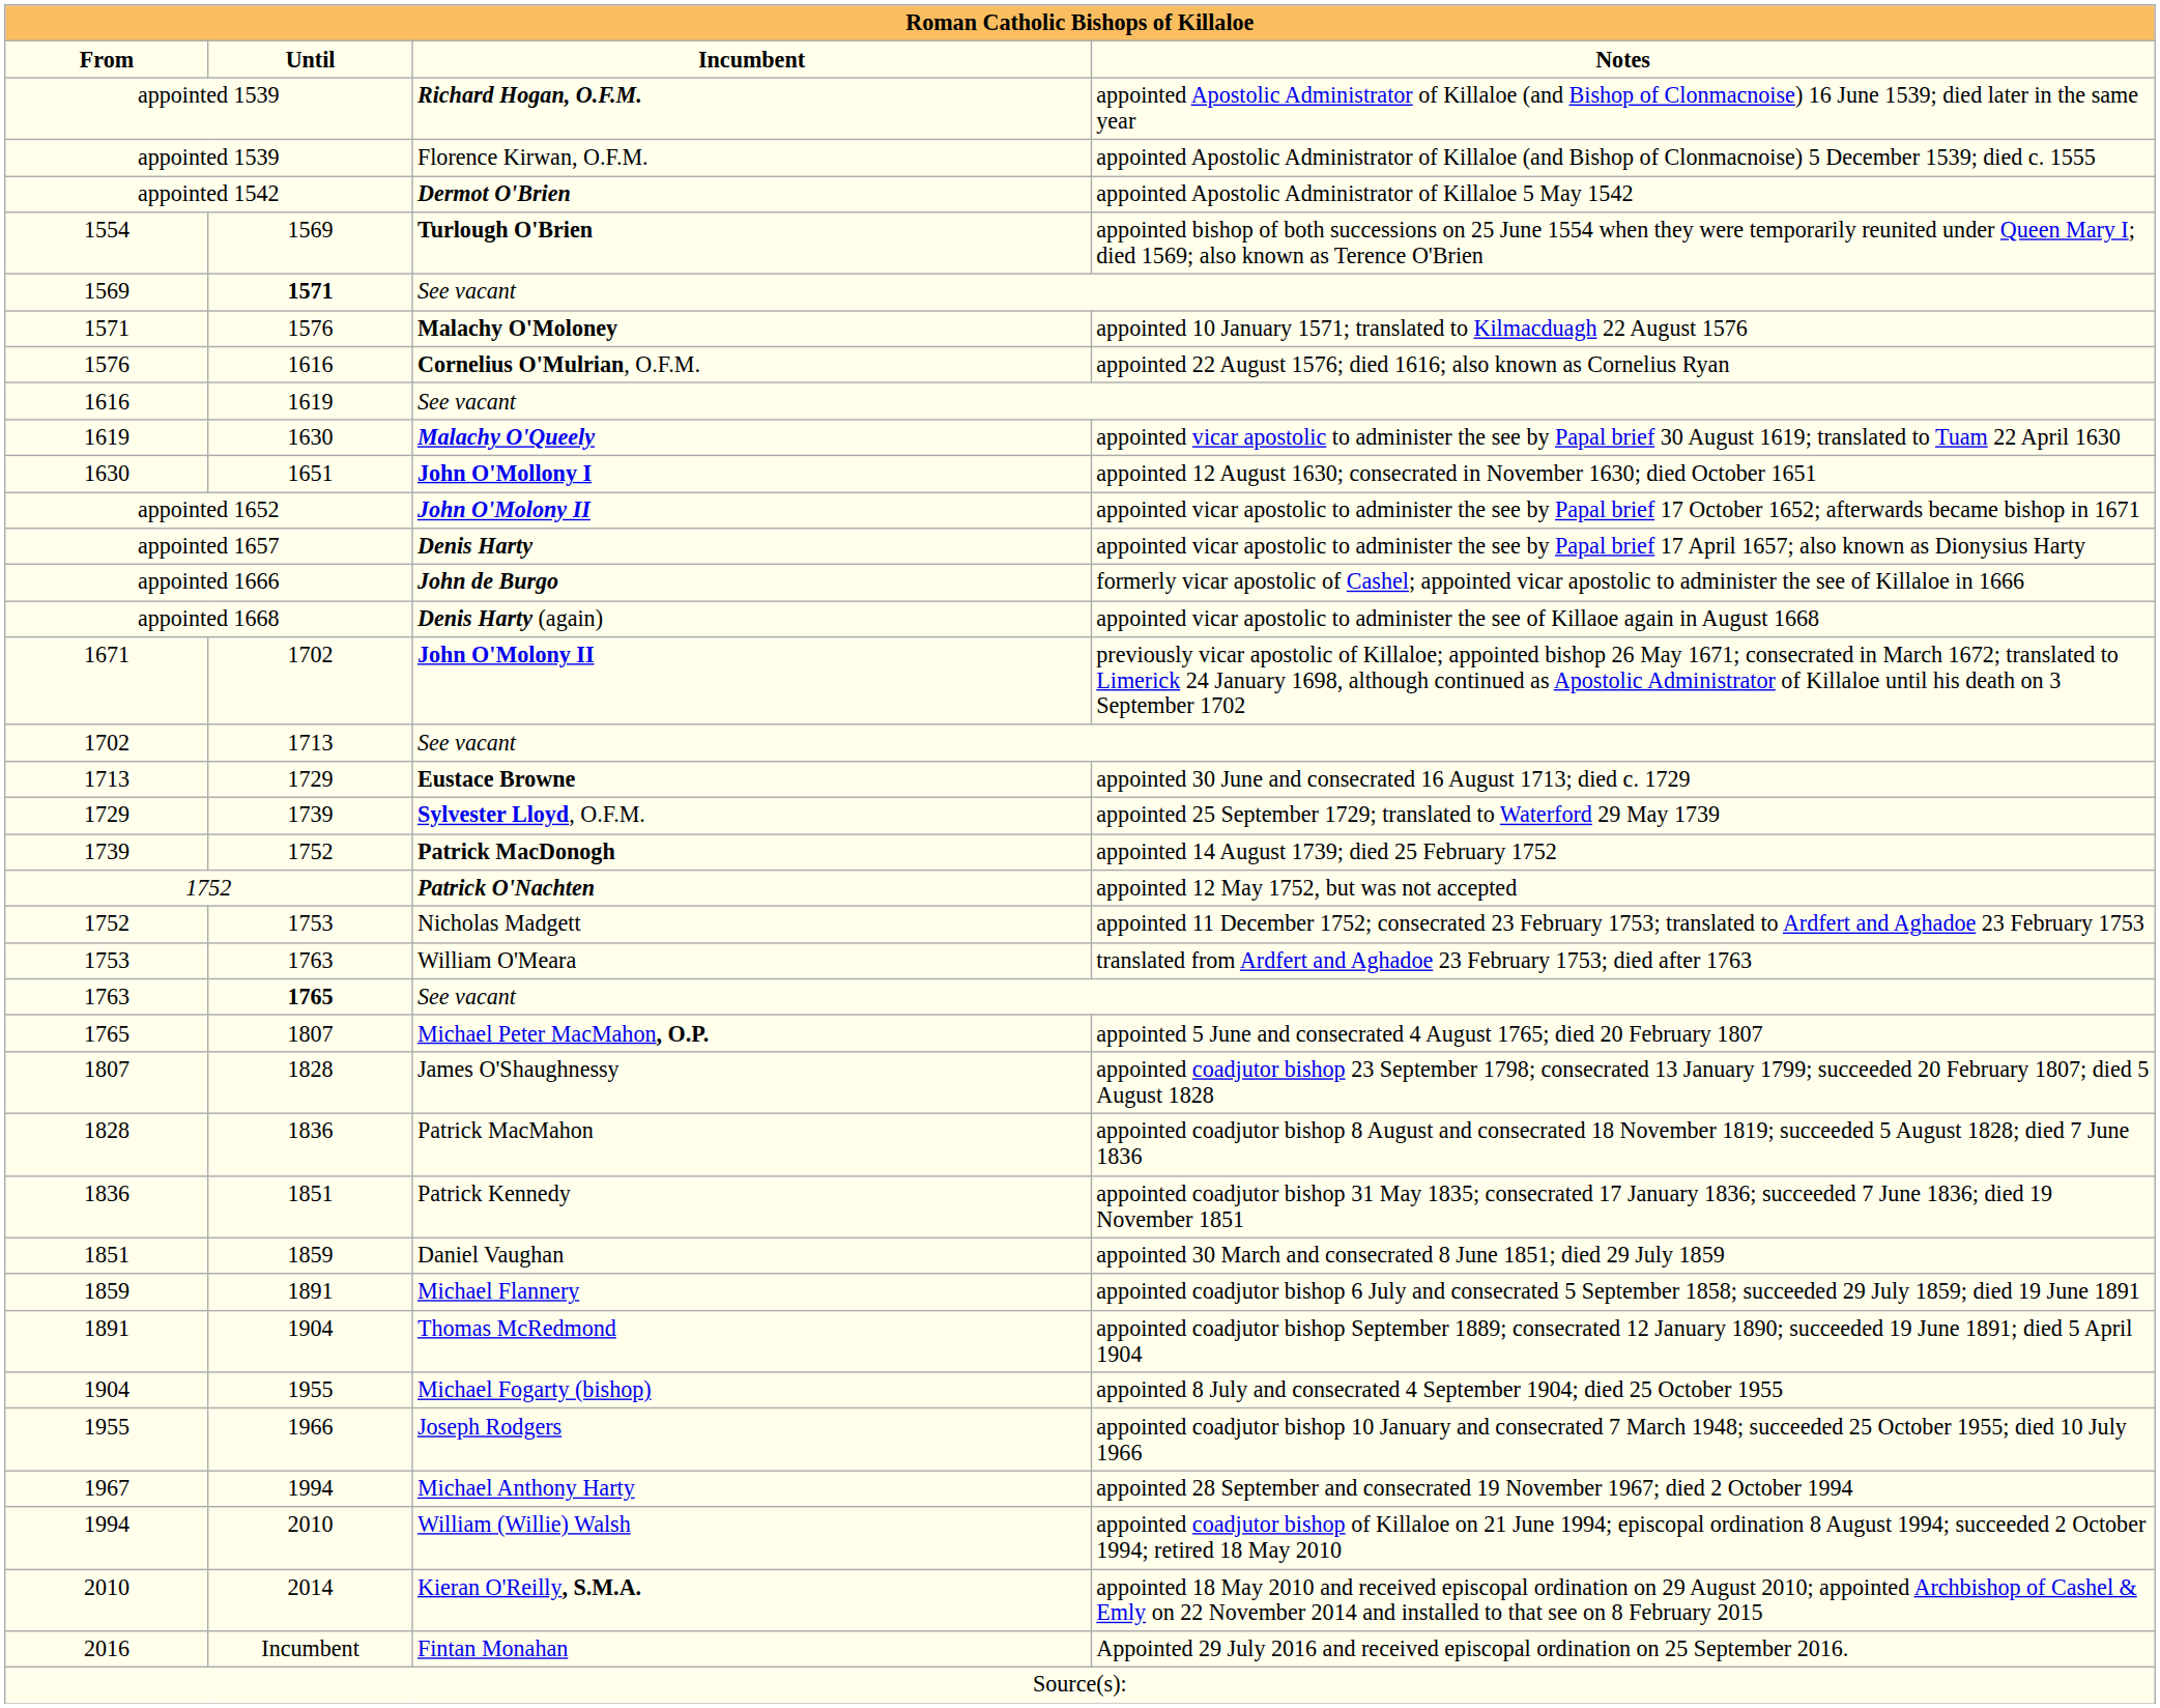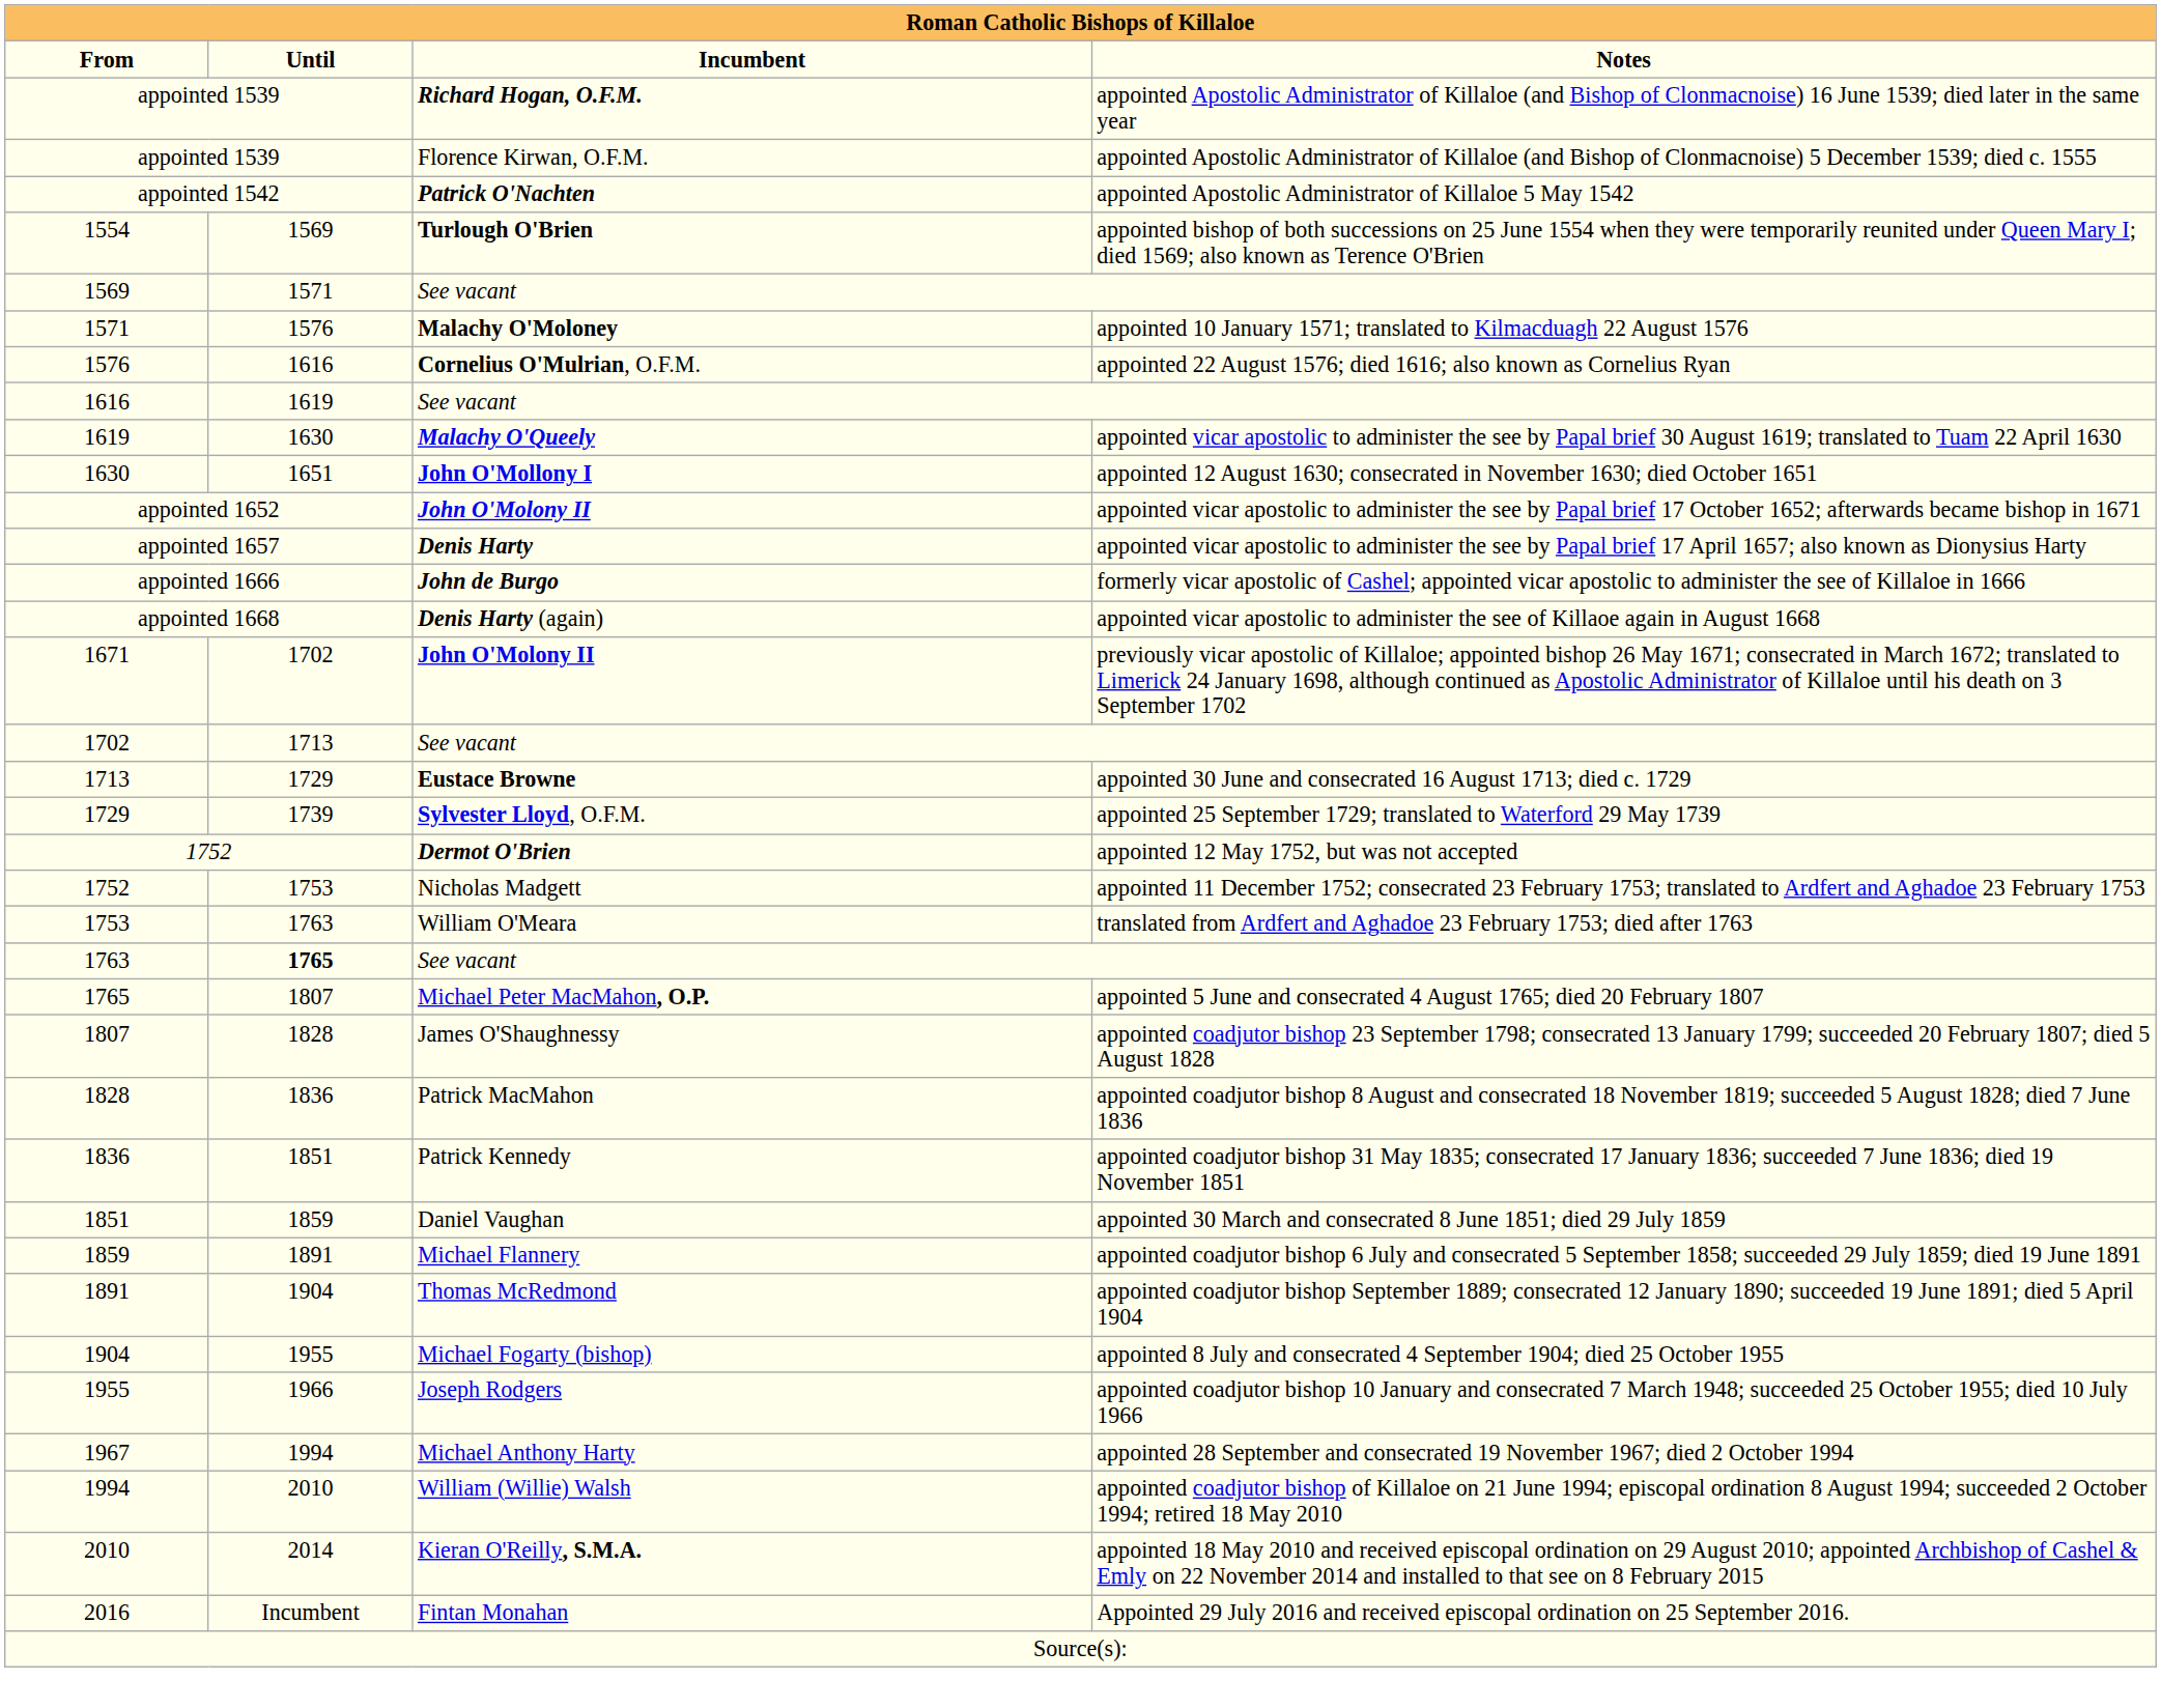appointed Apostolic Administrator of Killaloe 5 May 1542 | Incumbent: Dermot O'Brien -> Patrick O'Nachten
1569 / See vacant | Until: bold -> normal
- row: 1739 | 1752 | Patrick MacDonogh | appointed 14 August 1739; died 25 February 1752
appointed 12 May 1752, but was not accepted | Incumbent: Patrick O'Nachten -> Dermot O'Brien
